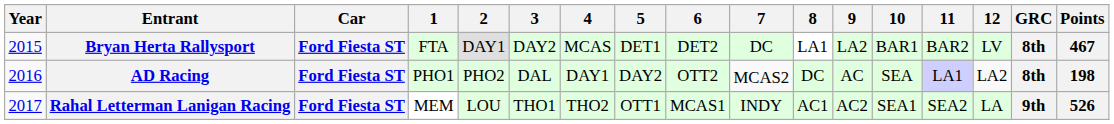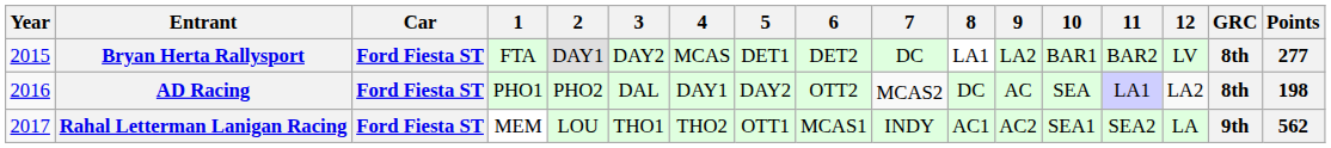Bryan Herta Rallysport | Points: 467 -> 277
Rahal Letterman Lanigan Racing | Points: 526 -> 562
